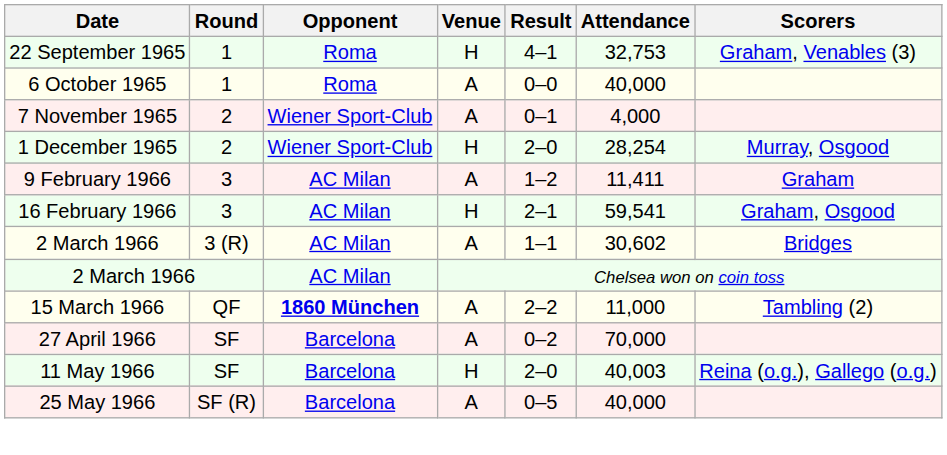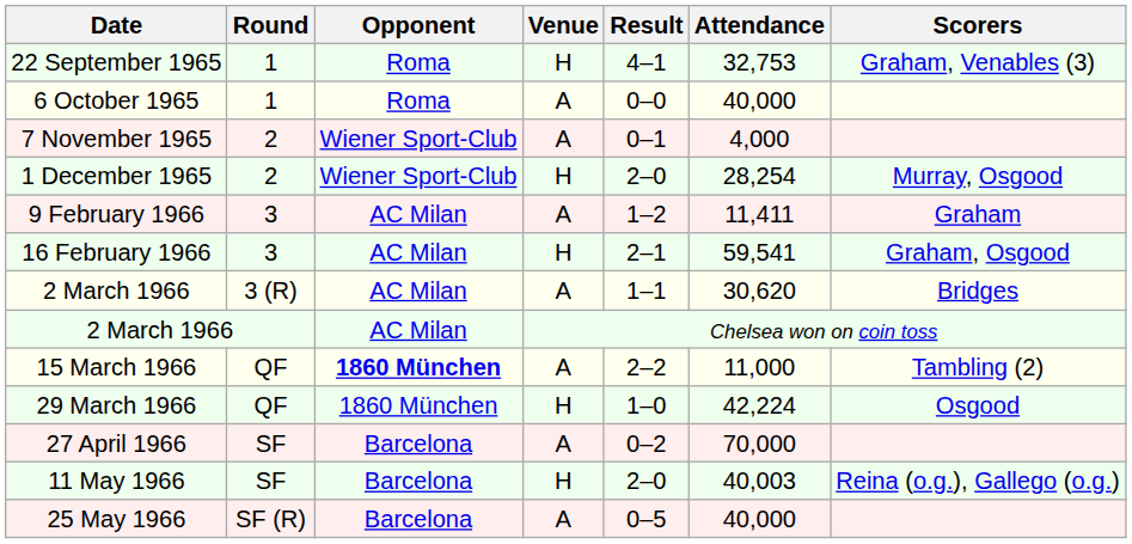2 March 1966 / 3 (R) | Attendance: 30,602 -> 30,620
+ row: 29 March 1966 | QF | 1860 München | H | 1–0 | 42,224 | Osgood
